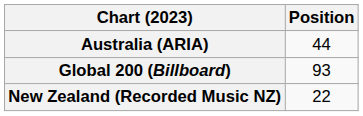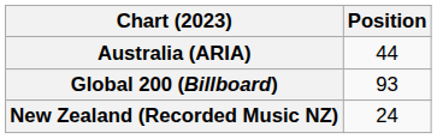New Zealand (Recorded Music NZ) | Position: 22 -> 24
